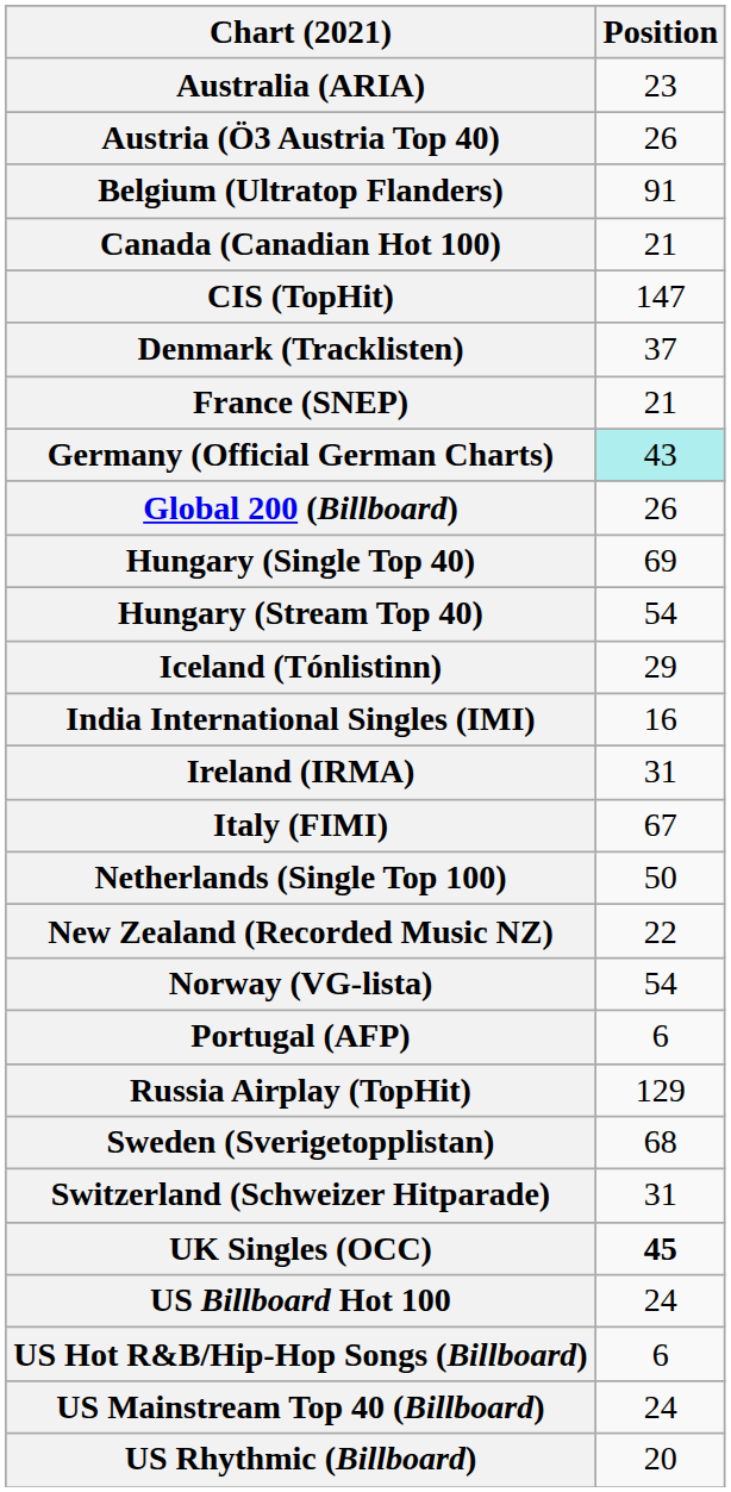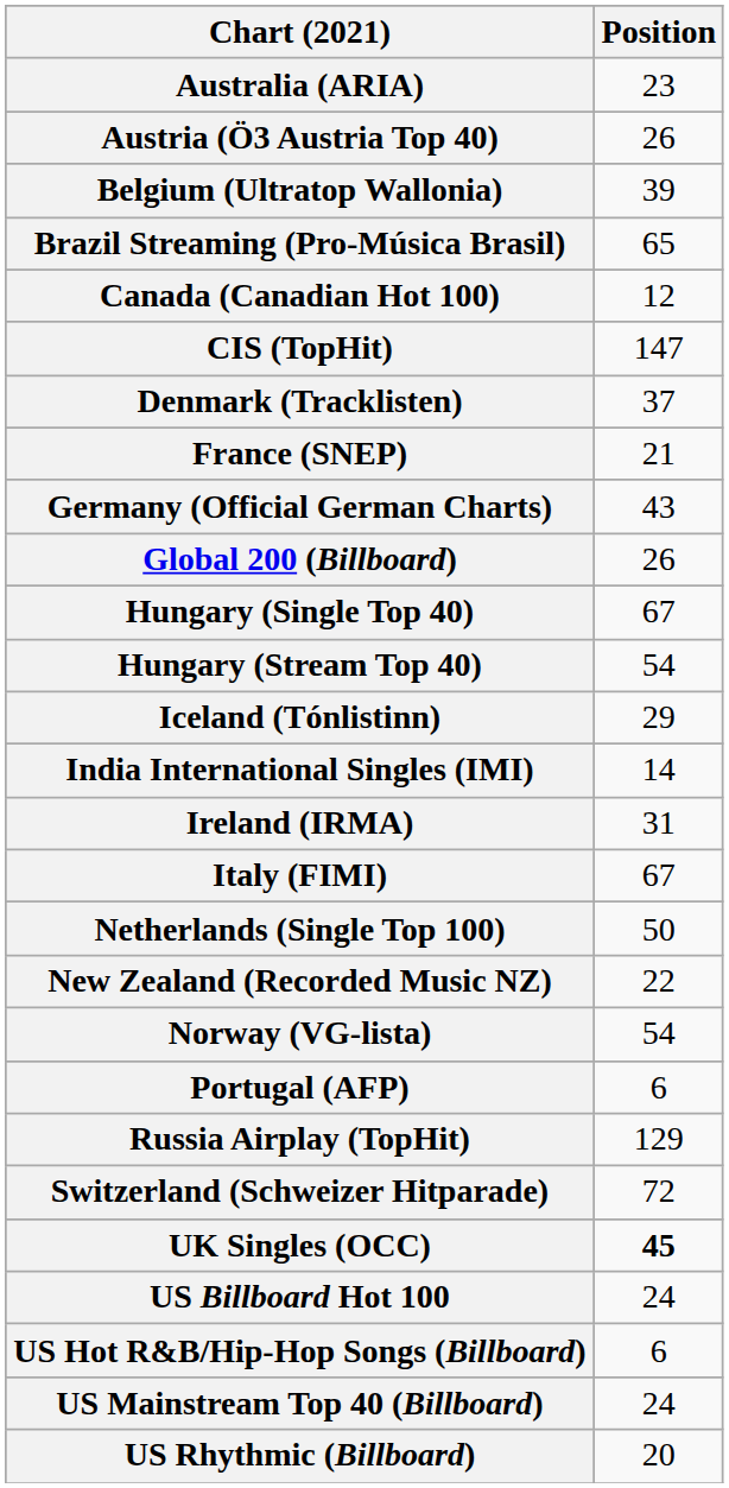- row: Belgium (Ultratop Flanders) | 91
+ row: Belgium (Ultratop Wallonia) | 39
+ row: Brazil Streaming (Pro-Música Brasil) | 65
Canada (Canadian Hot 100) | Position: 21 -> 12
Germany (Official German Charts) | Position: paleturquoise background -> no background
Hungary (Single Top 40) | Position: 69 -> 67
India International Singles (IMI) | Position: 16 -> 14
- row: Sweden (Sverigetopplistan) | 68
Switzerland (Schweizer Hitparade) | Position: 31 -> 72
